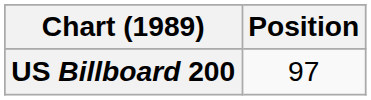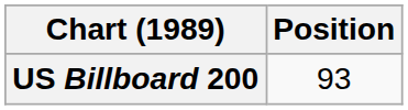US Billboard 200 | Position: 97 -> 93
